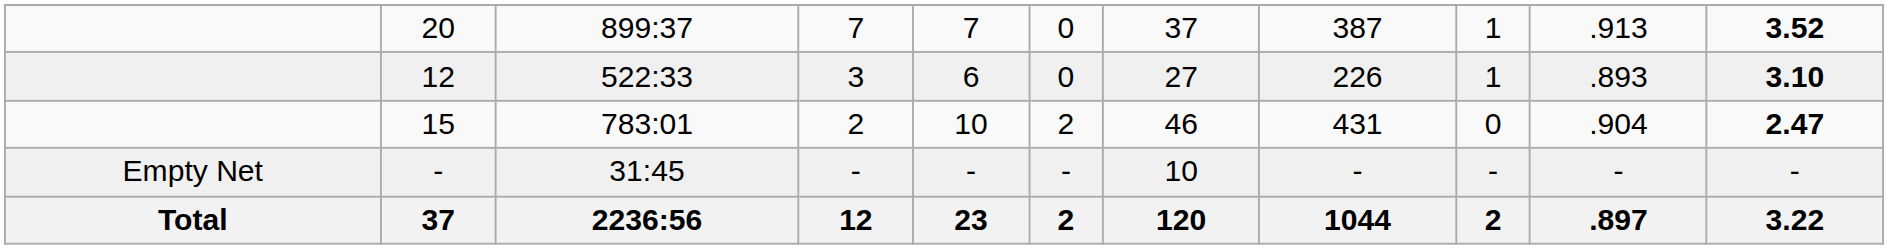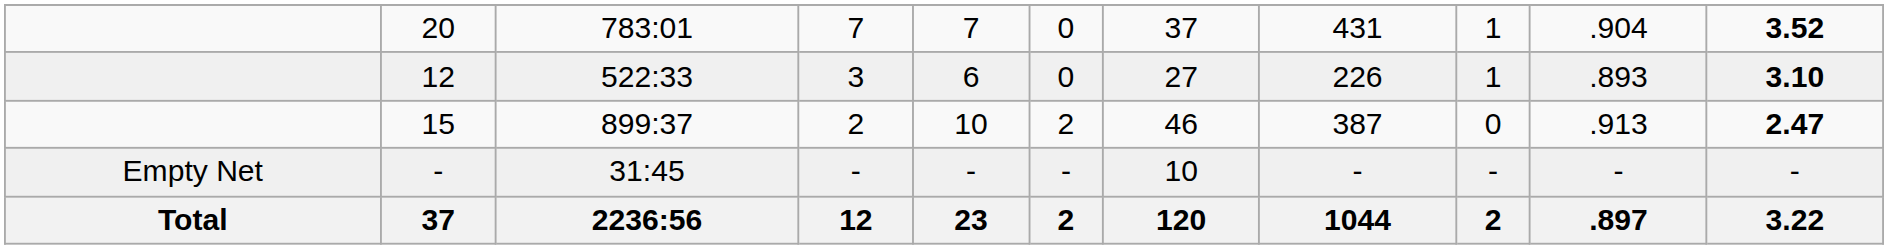20 | column 3: 899:37 -> 783:01
20 | column 8: 387 -> 431
20 | column 10: .913 -> .904
15 | column 3: 783:01 -> 899:37
15 | column 8: 431 -> 387
15 | column 10: .904 -> .913
